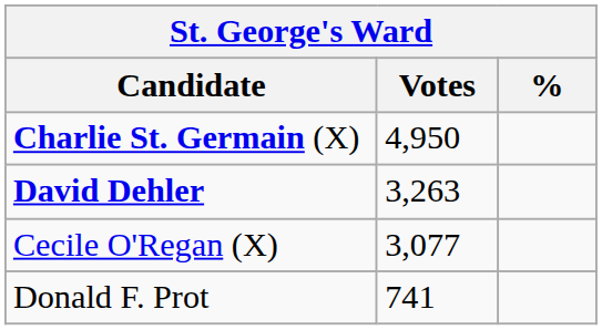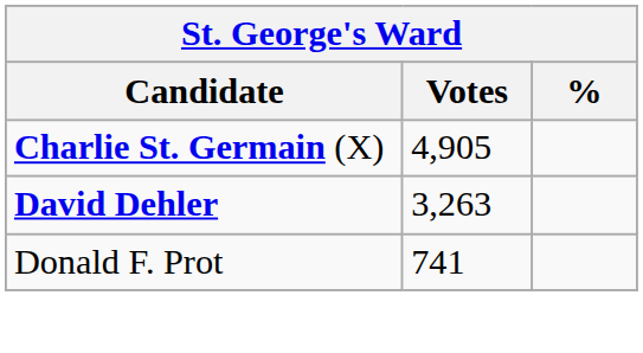Charlie St. Germain (X) | Votes: 4,950 -> 4,905
- row: Cecile O'Regan (X) | 3,077
